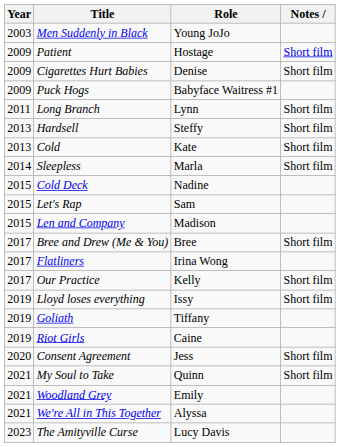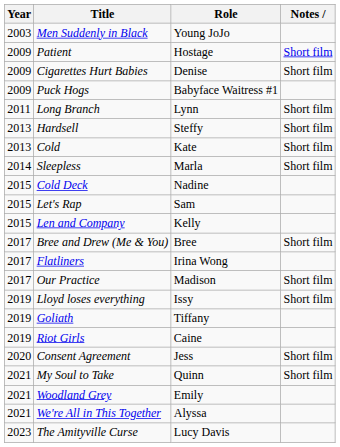Len and Company | Role: Madison -> Kelly
Our Practice | Role: Kelly -> Madison
